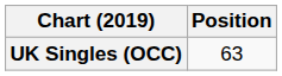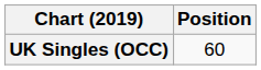UK Singles (OCC) | Position: 63 -> 60
